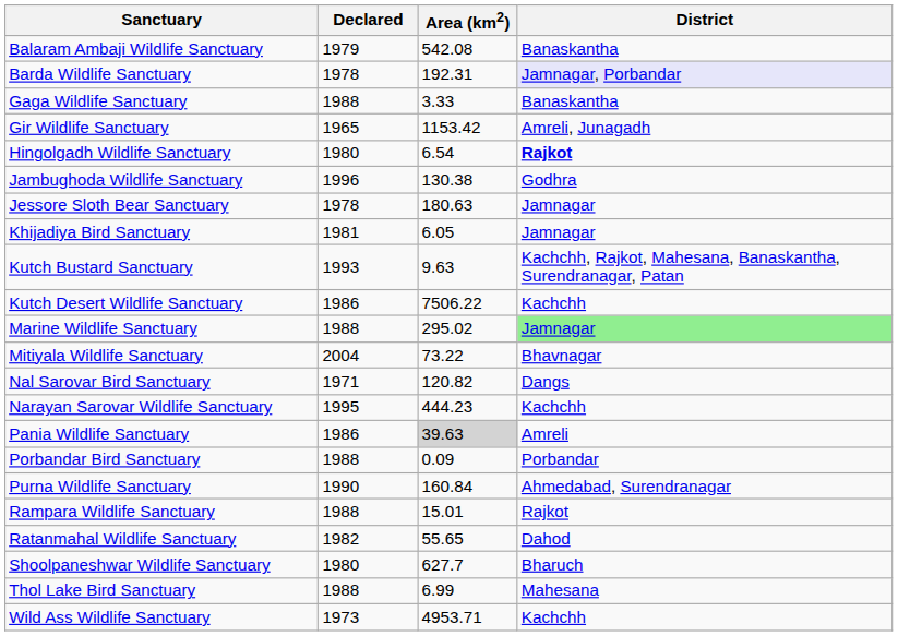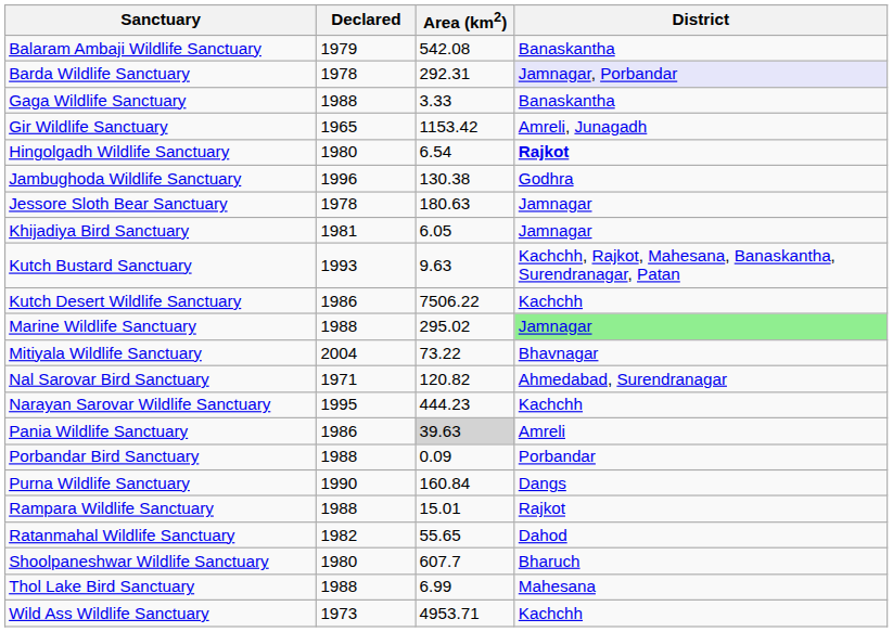Barda Wildlife Sanctuary | Area (km2): 192.31 -> 292.31
Nal Sarovar Bird Sanctuary | District: Dangs -> Ahmedabad, Surendranagar
Purna Wildlife Sanctuary | District: Ahmedabad, Surendranagar -> Dangs
Shoolpaneshwar Wildlife Sanctuary | Area (km2): 627.7 -> 607.7
